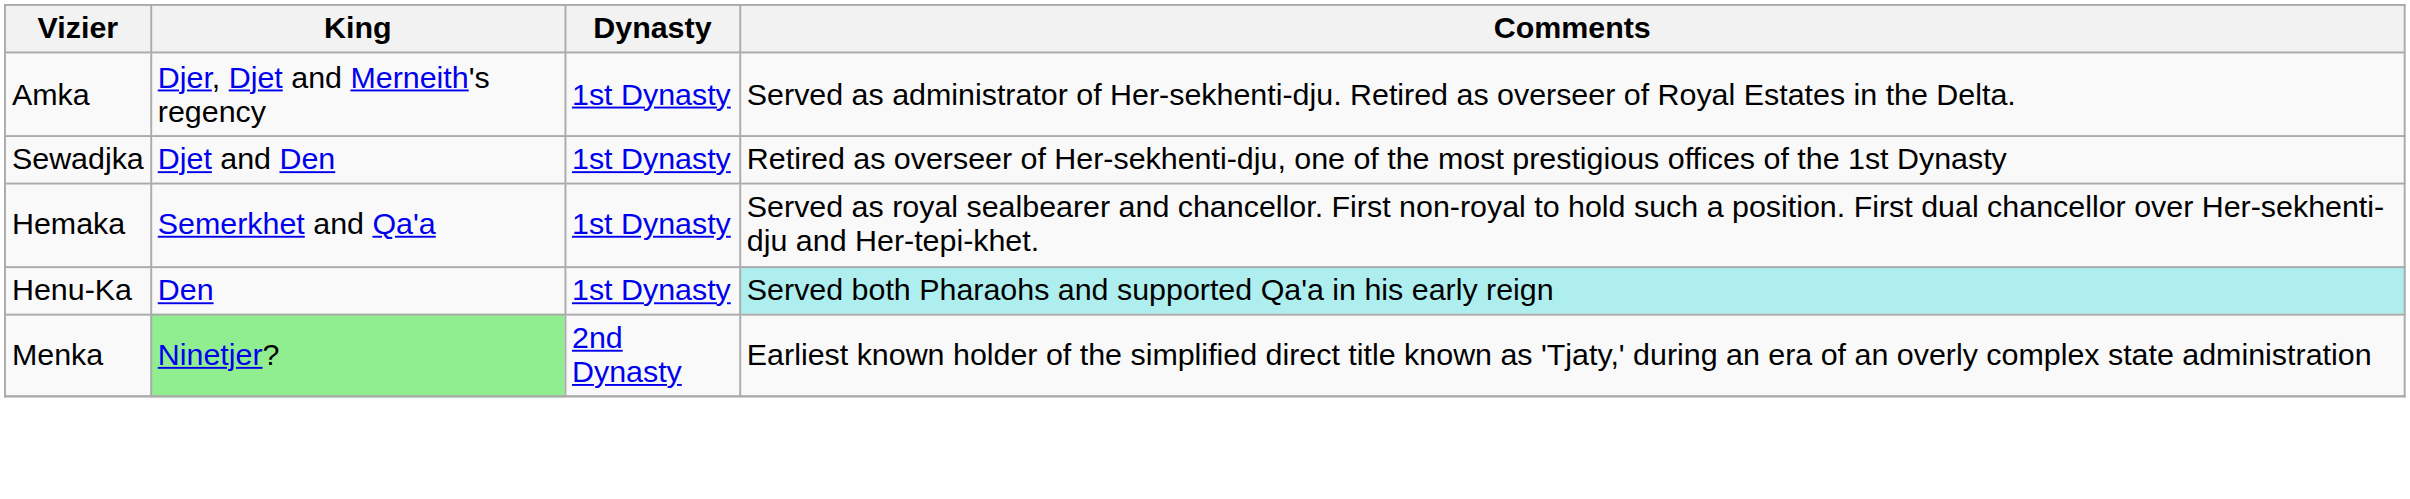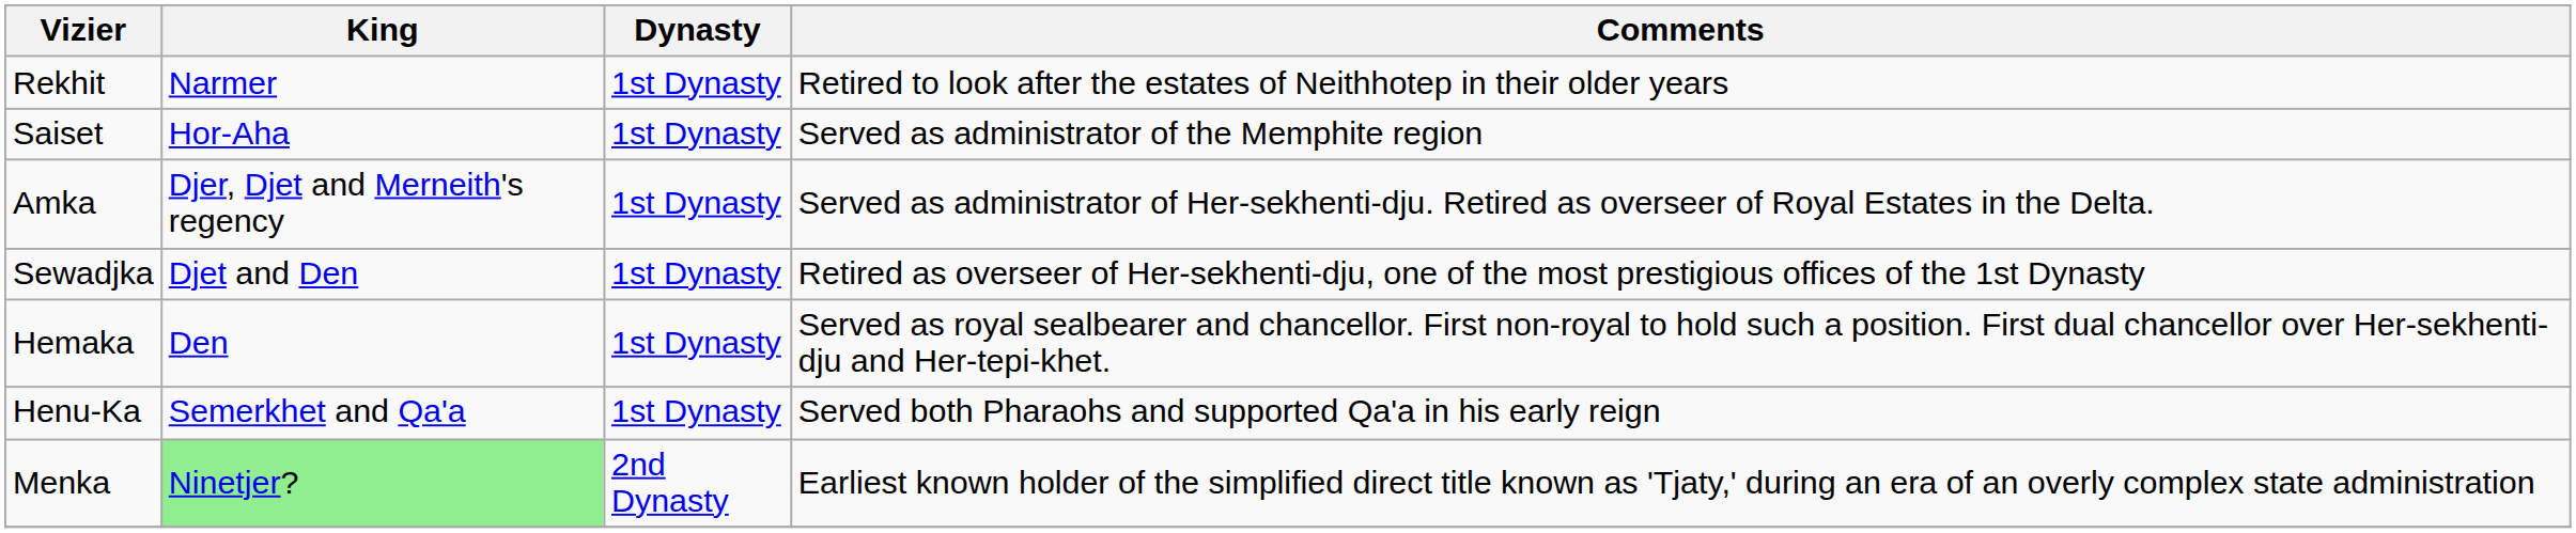+ row: Rekhit | Narmer | 1st Dynasty | Retired to look after the estates of Neithhotep in their older years
+ row: Saiset | Hor-Aha | 1st Dynasty | Served as administrator of the Memphite region
Hemaka | King: Semerkhet and Qa'a -> Den
Henu-Ka | King: Den -> Semerkhet and Qa'a
Henu-Ka | Comments: paleturquoise background -> no background
